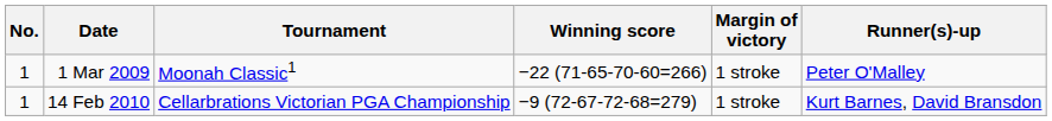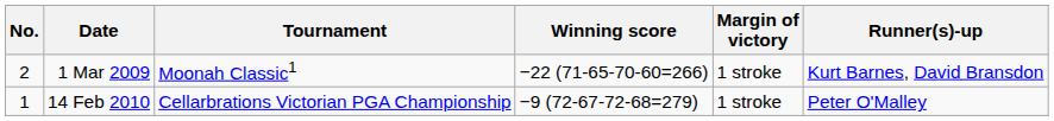1 Mar 2009 | No.: 1 -> 2
1 Mar 2009 | Runner(s)-up: Peter O'Malley -> Kurt Barnes, David Bransdon
14 Feb 2010 | Runner(s)-up: Kurt Barnes, David Bransdon -> Peter O'Malley
